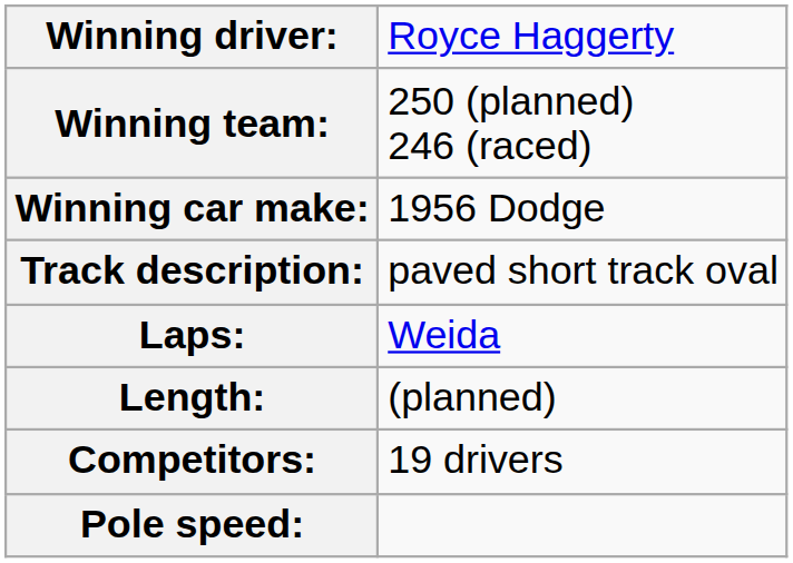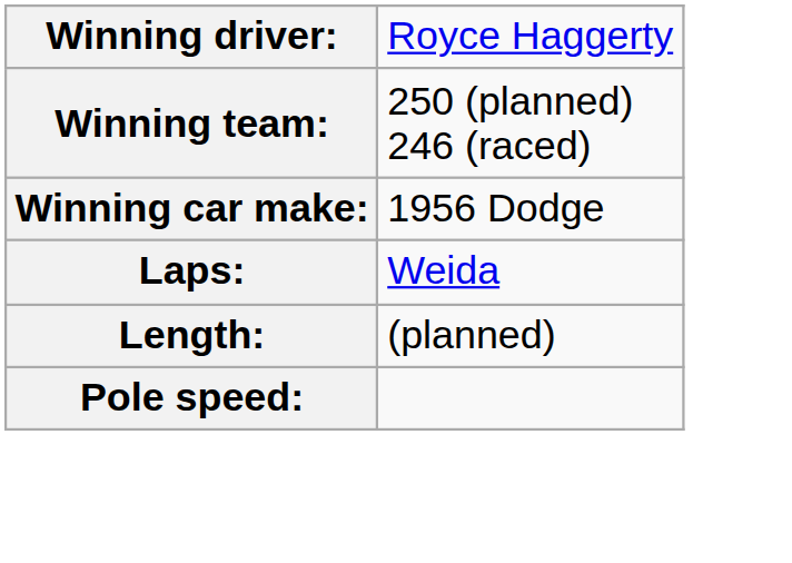- row: Track description: | paved short track oval
- row: Competitors: | 19 drivers
